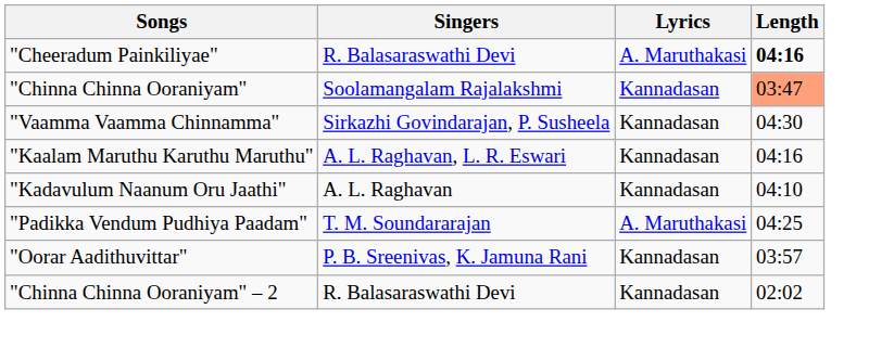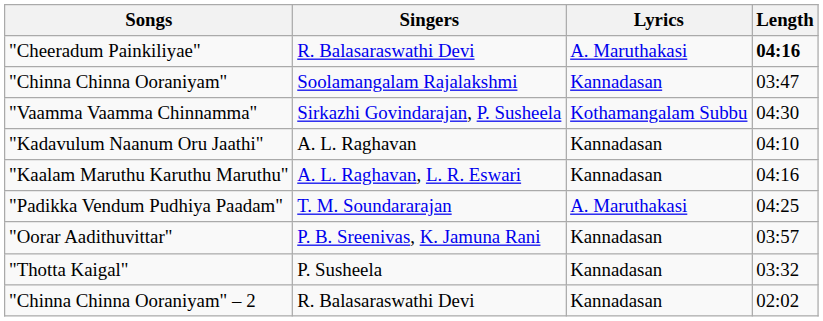"Chinna Chinna Ooraniyam" | Length: lightsalmon background -> no background
"Vaamma Vaamma Chinnamma" | Lyrics: Kannadasan -> Kothamangalam Subbu
rows swapped: "Kaalam Maruthu Karuthu Maruthu" <-> "Kadavulum Naanum Oru Jaathi"
+ row: "Thotta Kaigal" | P. Susheela | Kannadasan | 03:32
